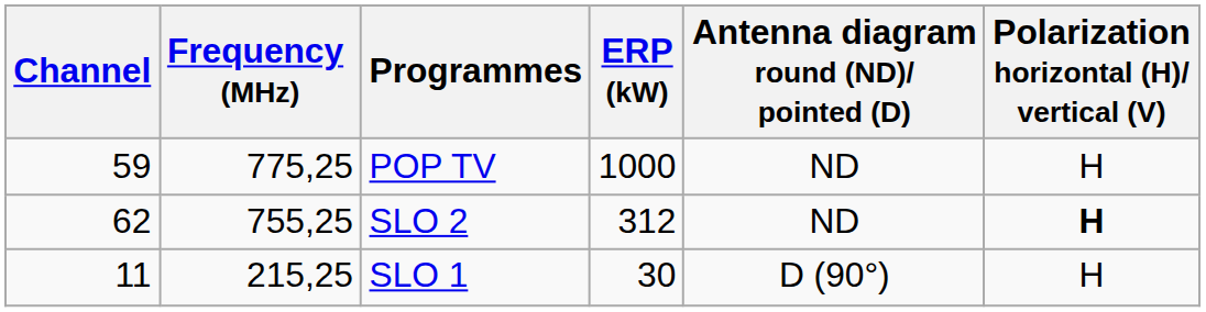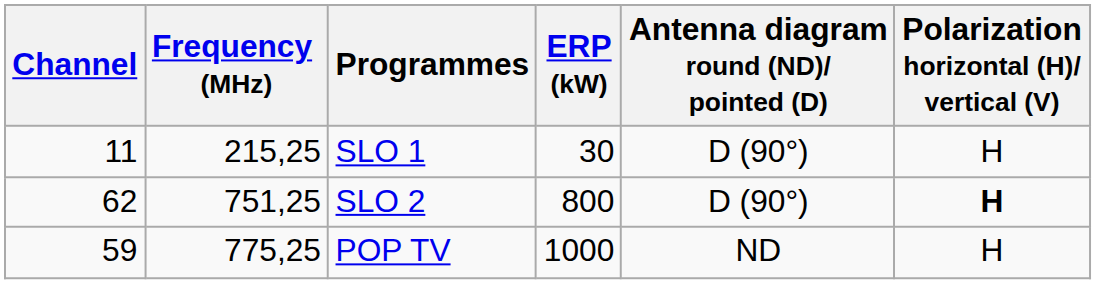rows swapped: SLO 1 <-> POP TV
SLO 2 | Frequency (MHz): 755,25 -> 751,25
SLO 2 | ERP (kW): 312 -> 800
SLO 2 | Antenna diagram round (ND)/ pointed (D): ND -> D (90°)
